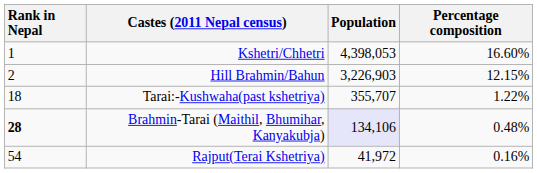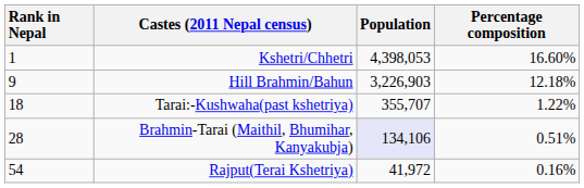Hill Brahmin/Bahun | Rank in Nepal: 2 -> 9
Hill Brahmin/Bahun | Percentage composition: 12.15% -> 12.18%
Brahmin-Tarai (Maithil, Bhumihar, Kanyakubja) | Rank in Nepal: bold -> normal
Brahmin-Tarai (Maithil, Bhumihar, Kanyakubja) | Percentage composition: 0.48% -> 0.51%
